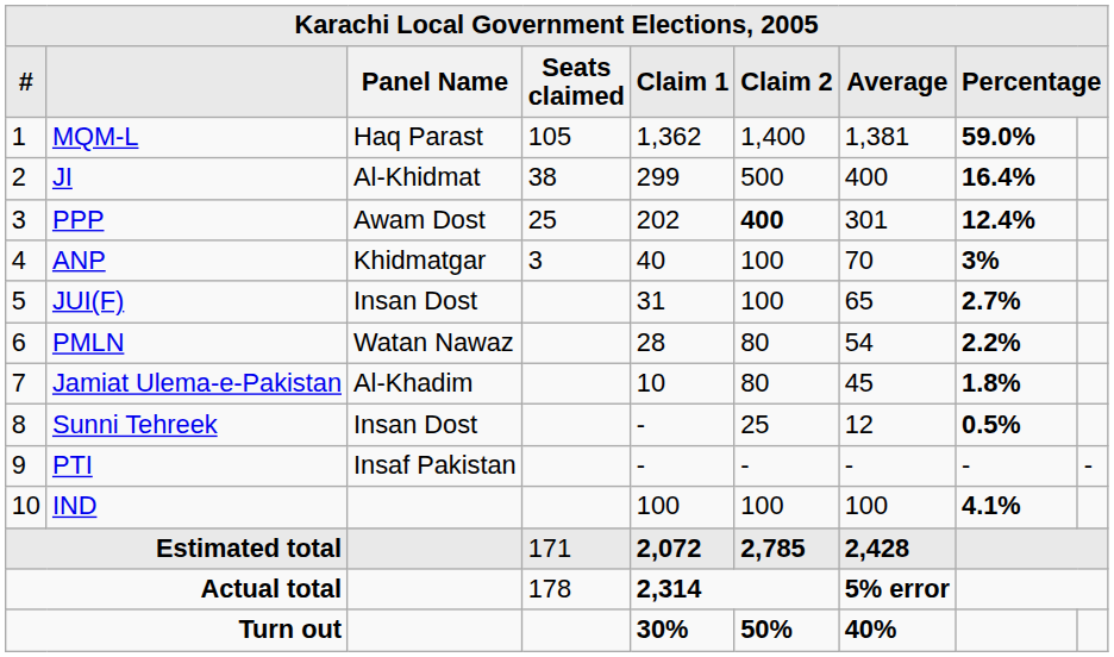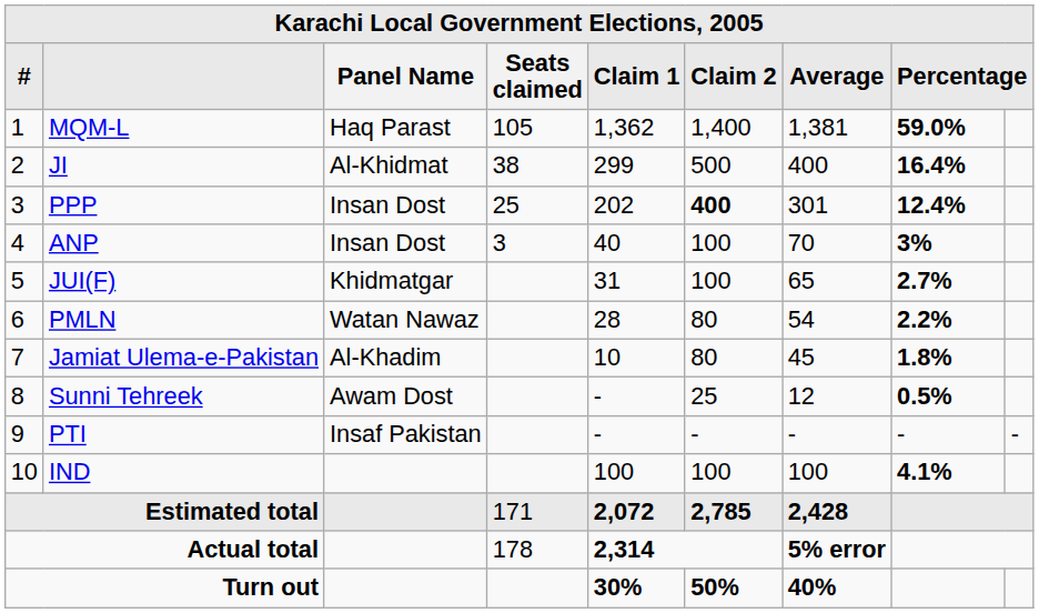PPP | Panel Name: Awam Dost -> Insan Dost
ANP | Panel Name: Khidmatgar -> Insan Dost
JUI(F) | Panel Name: Insan Dost -> Khidmatgar
Sunni Tehreek | Panel Name: Insan Dost -> Awam Dost
